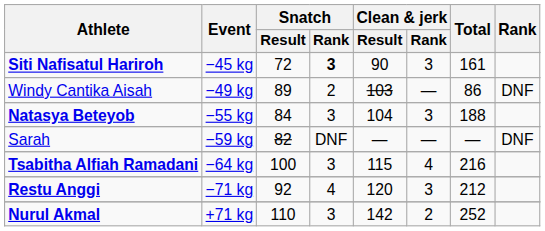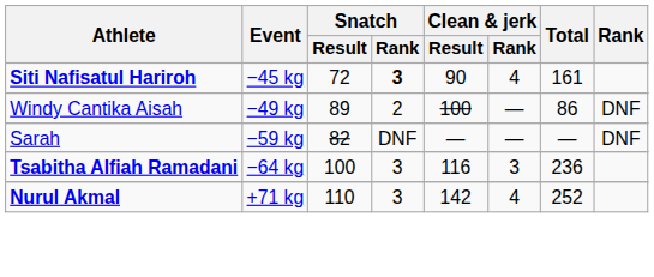Siti Nafisatul Hariroh | Clean & jerk / Rank: 3 -> 4
Windy Cantika Aisah | Clean & jerk / Result: 103 -> 100
- row: Natasya Beteyob | −55 kg | 84 | 3 | 104 | 3 | 188
Tsabitha Alfiah Ramadani | Clean & jerk / Result: 115 -> 116
Tsabitha Alfiah Ramadani | Clean & jerk / Rank: 4 -> 3
Tsabitha Alfiah Ramadani | Total: 216 -> 236
- row: Restu Anggi | −71 kg | 92 | 4 | 120 | 3 | 212
Nurul Akmal | Clean & jerk / Rank: 2 -> 4
